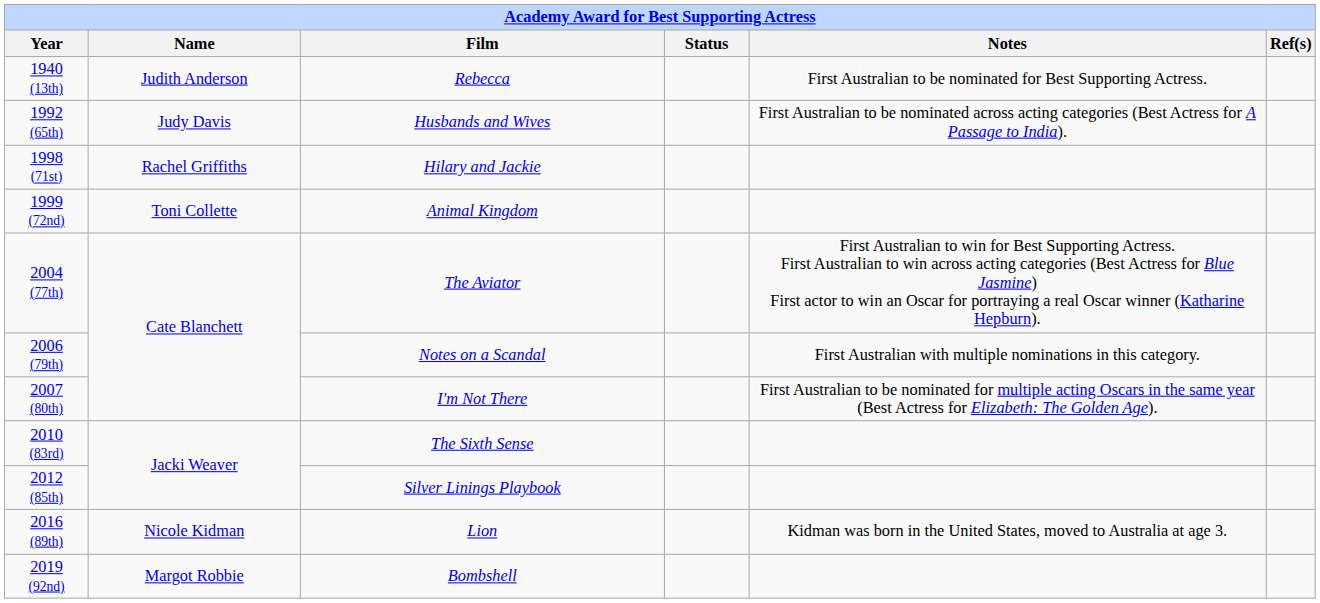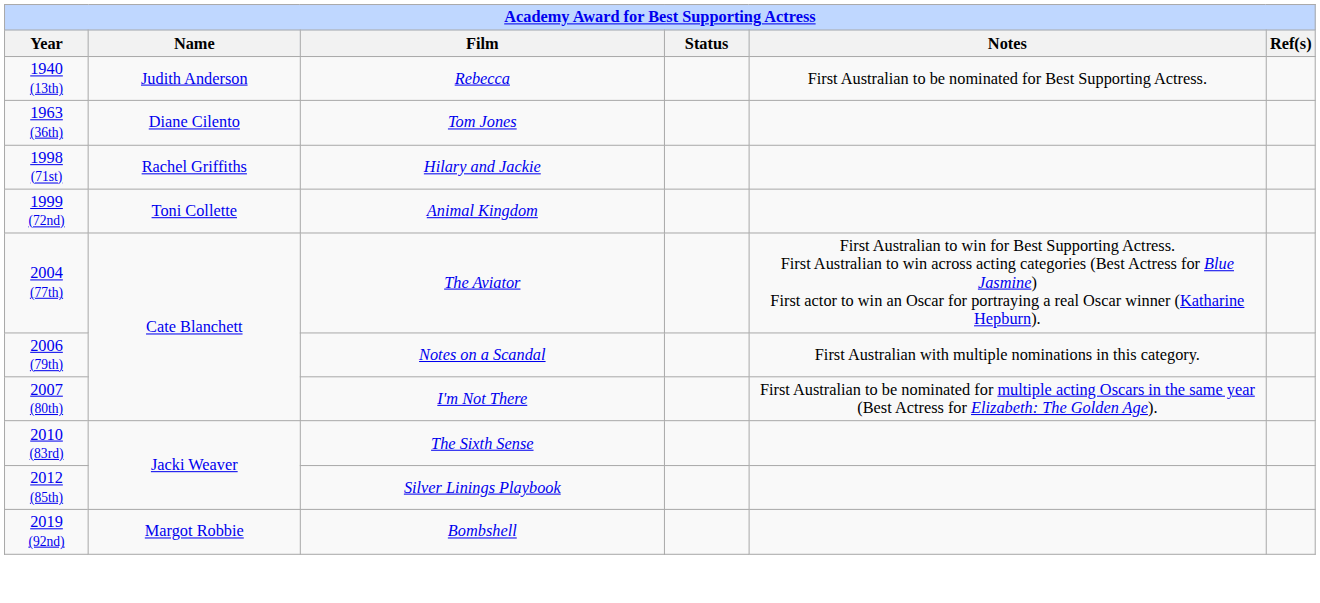+ row: 1963 (36th) | Diane Cilento | Tom Jones
- row: 1992 (65th) | Judy Davis | Husbands and Wives | First Australian to be nominated across acting categories (Best Actress for A Passage to India).
- row: 2016 (89th) | Nicole Kidman | Lion | Kidman was born in the United States, moved to Australia at age 3.
